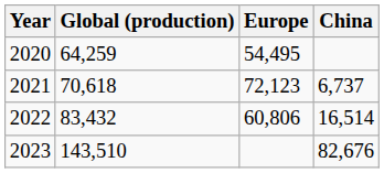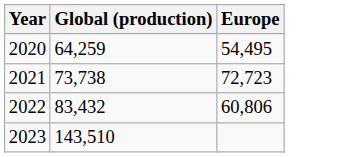- column: China | 6,737 | 16,514 | 82,676
2021 | Global (production): 70,618 -> 73,738
2021 | Europe: 72,123 -> 72,723
